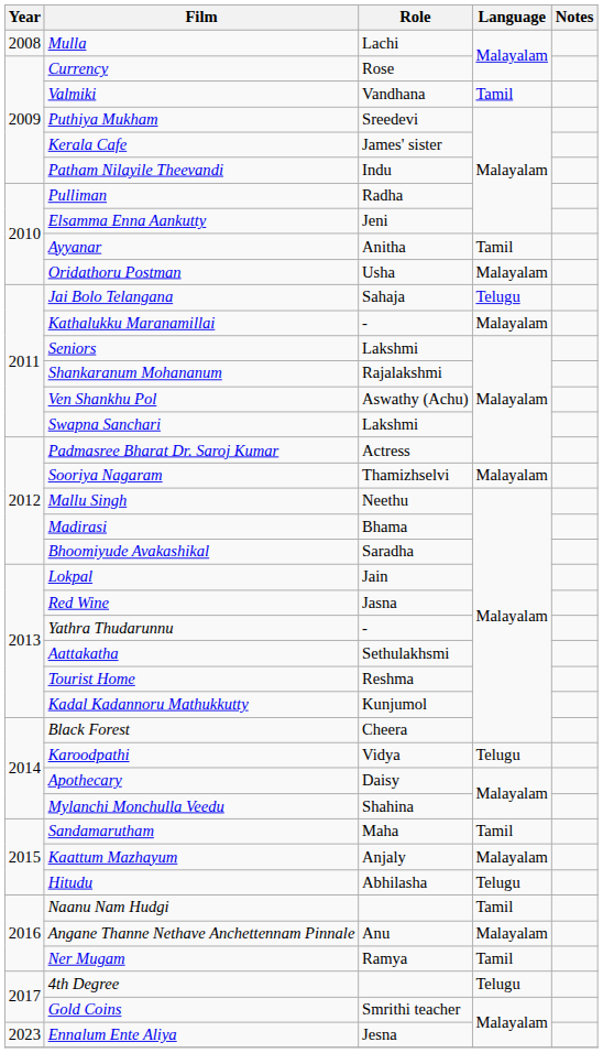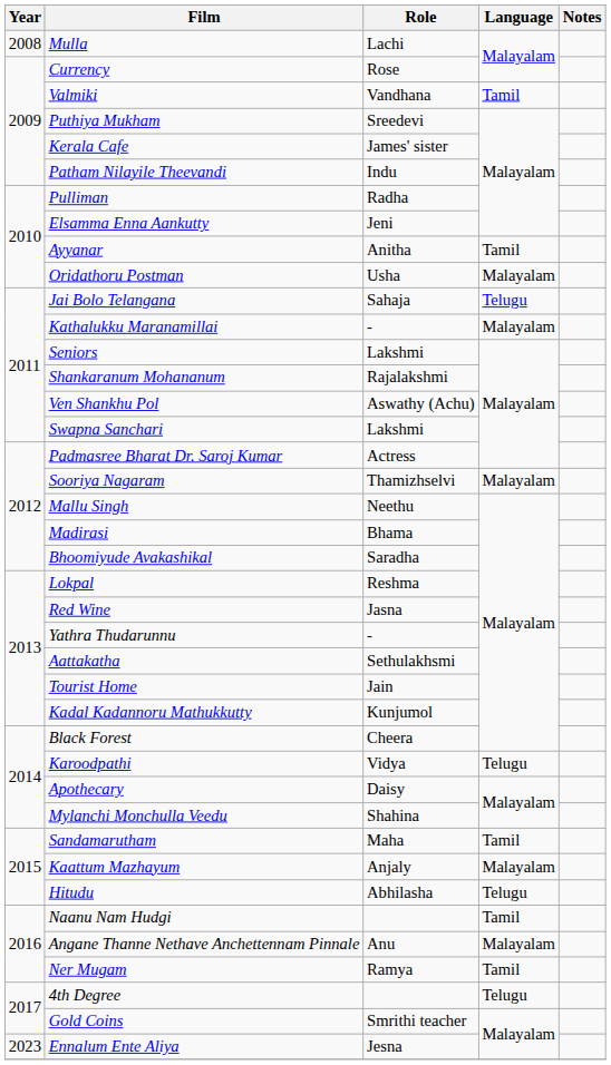Lokpal | Role: Jain -> Reshma
Tourist Home | Role: Reshma -> Jain
